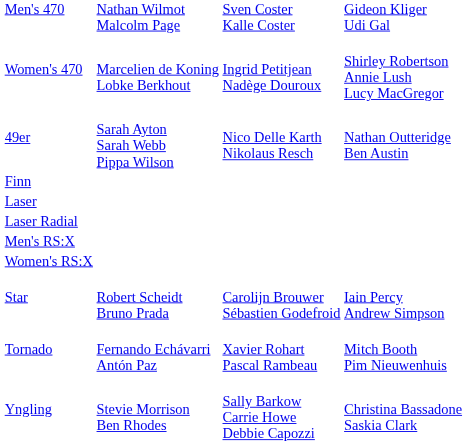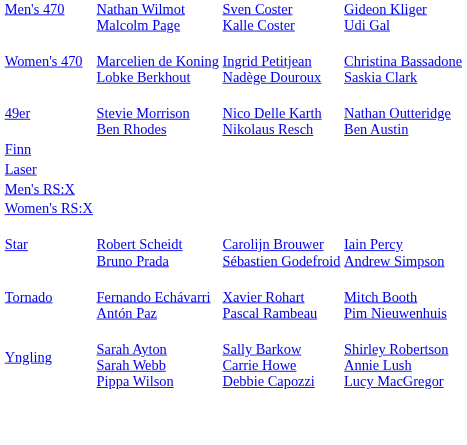Women's 470 | column 4: Shirley Robertson Annie Lush Lucy MacGregor -> Christina Bassadone Saskia Clark
49er | column 2: Sarah Ayton Sarah Webb Pippa Wilson -> Stevie Morrison Ben Rhodes
- row: Laser Radial
Yngling | column 2: Stevie Morrison Ben Rhodes -> Sarah Ayton Sarah Webb Pippa Wilson
Yngling | column 4: Christina Bassadone Saskia Clark -> Shirley Robertson Annie Lush Lucy MacGregor
